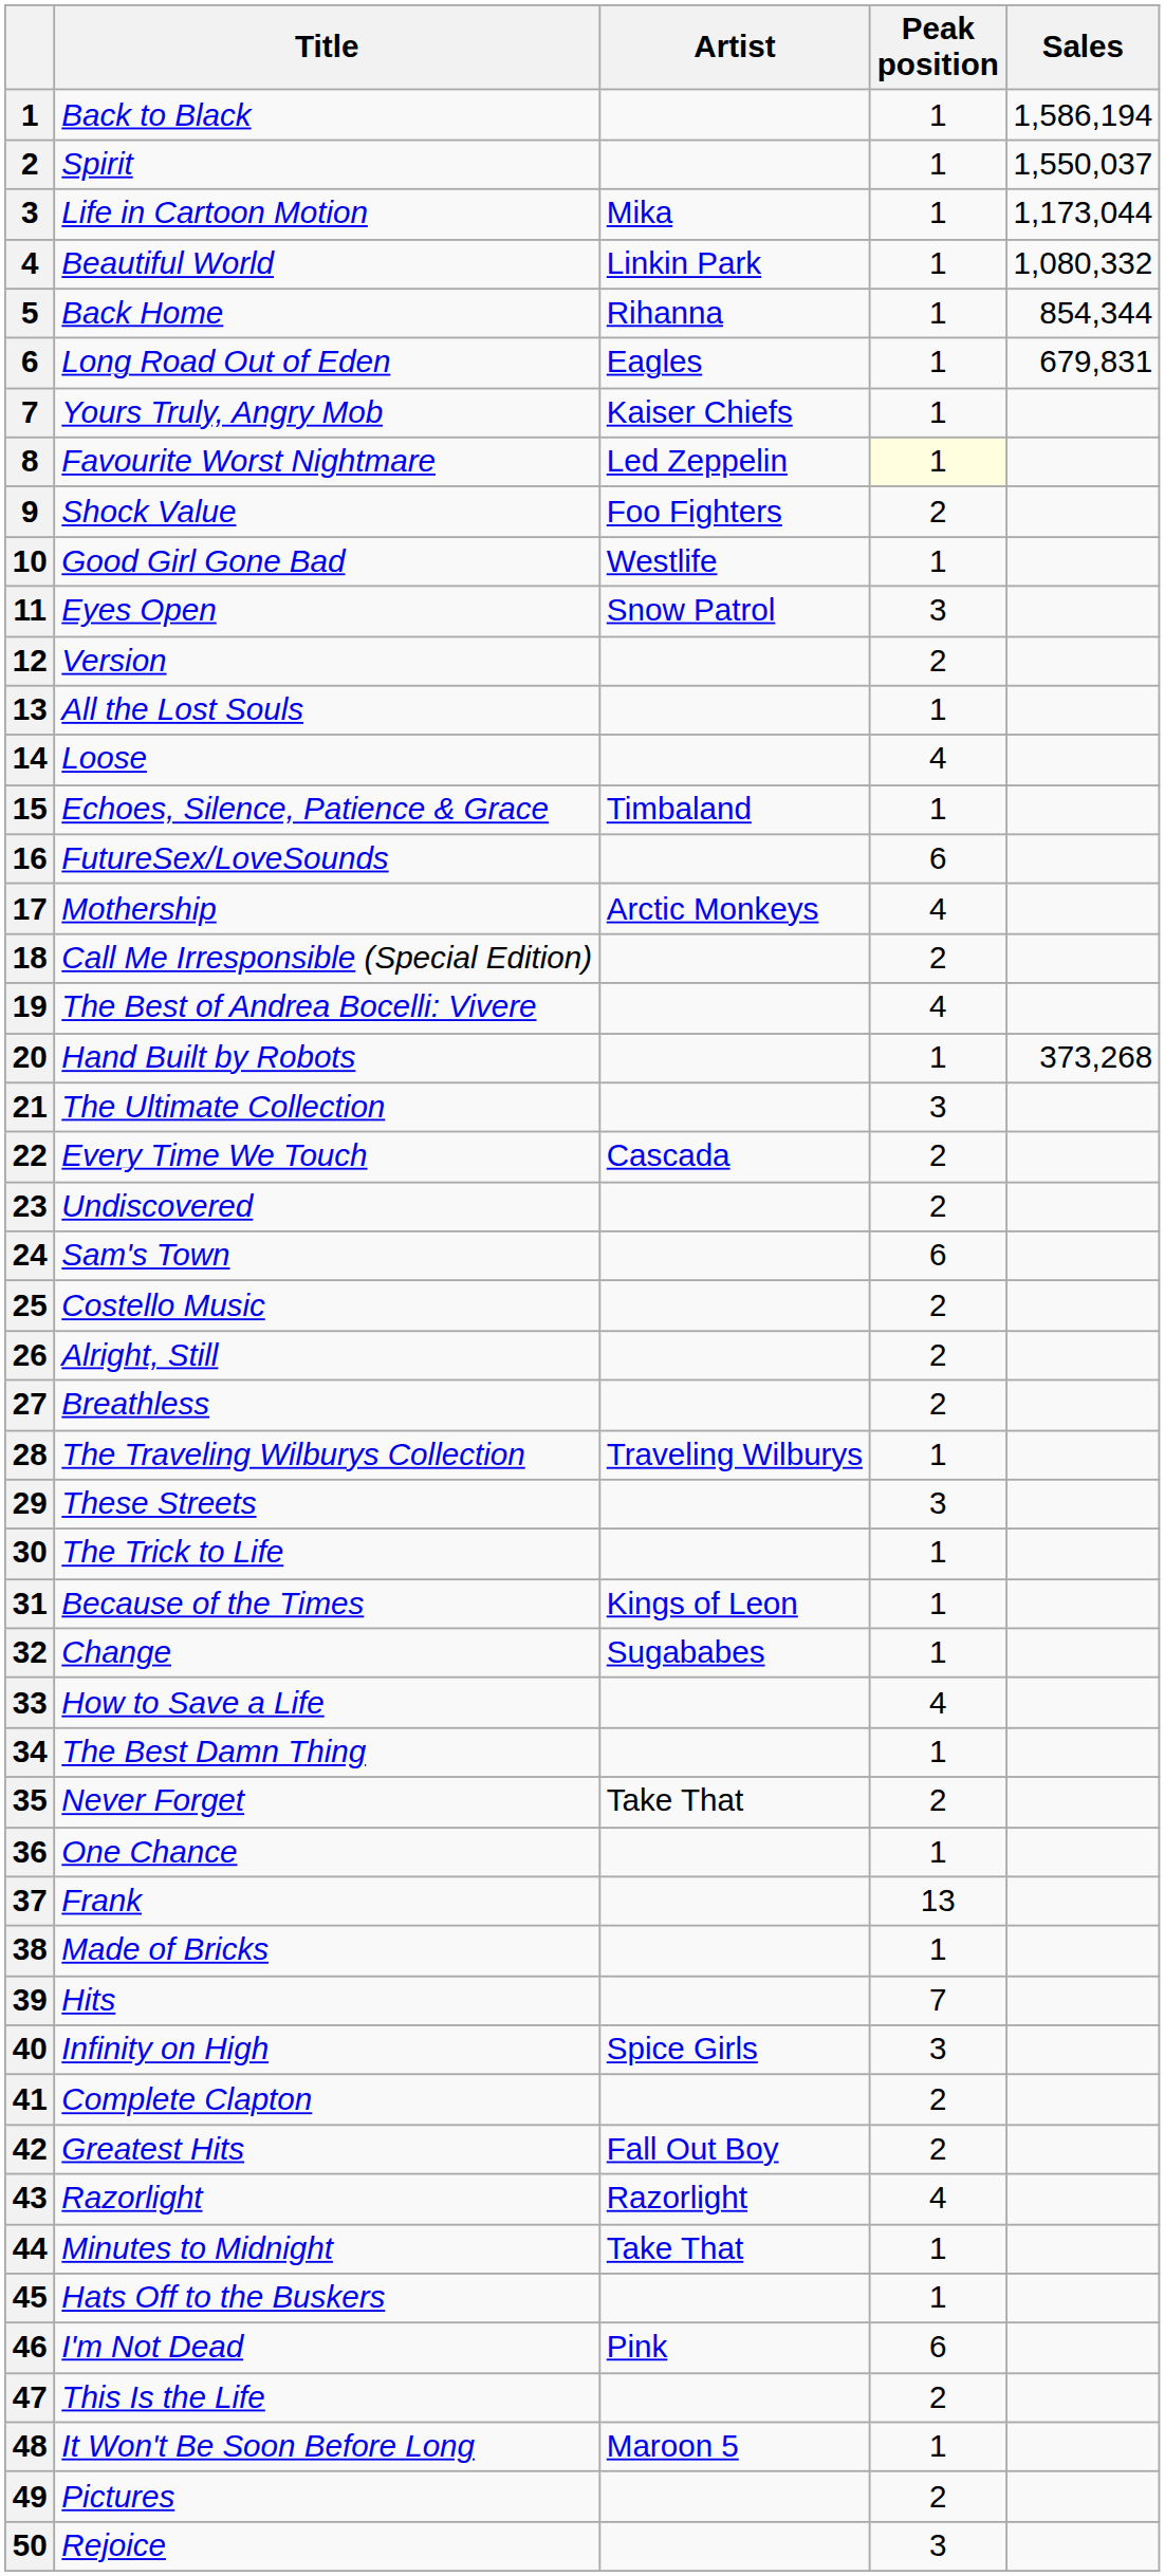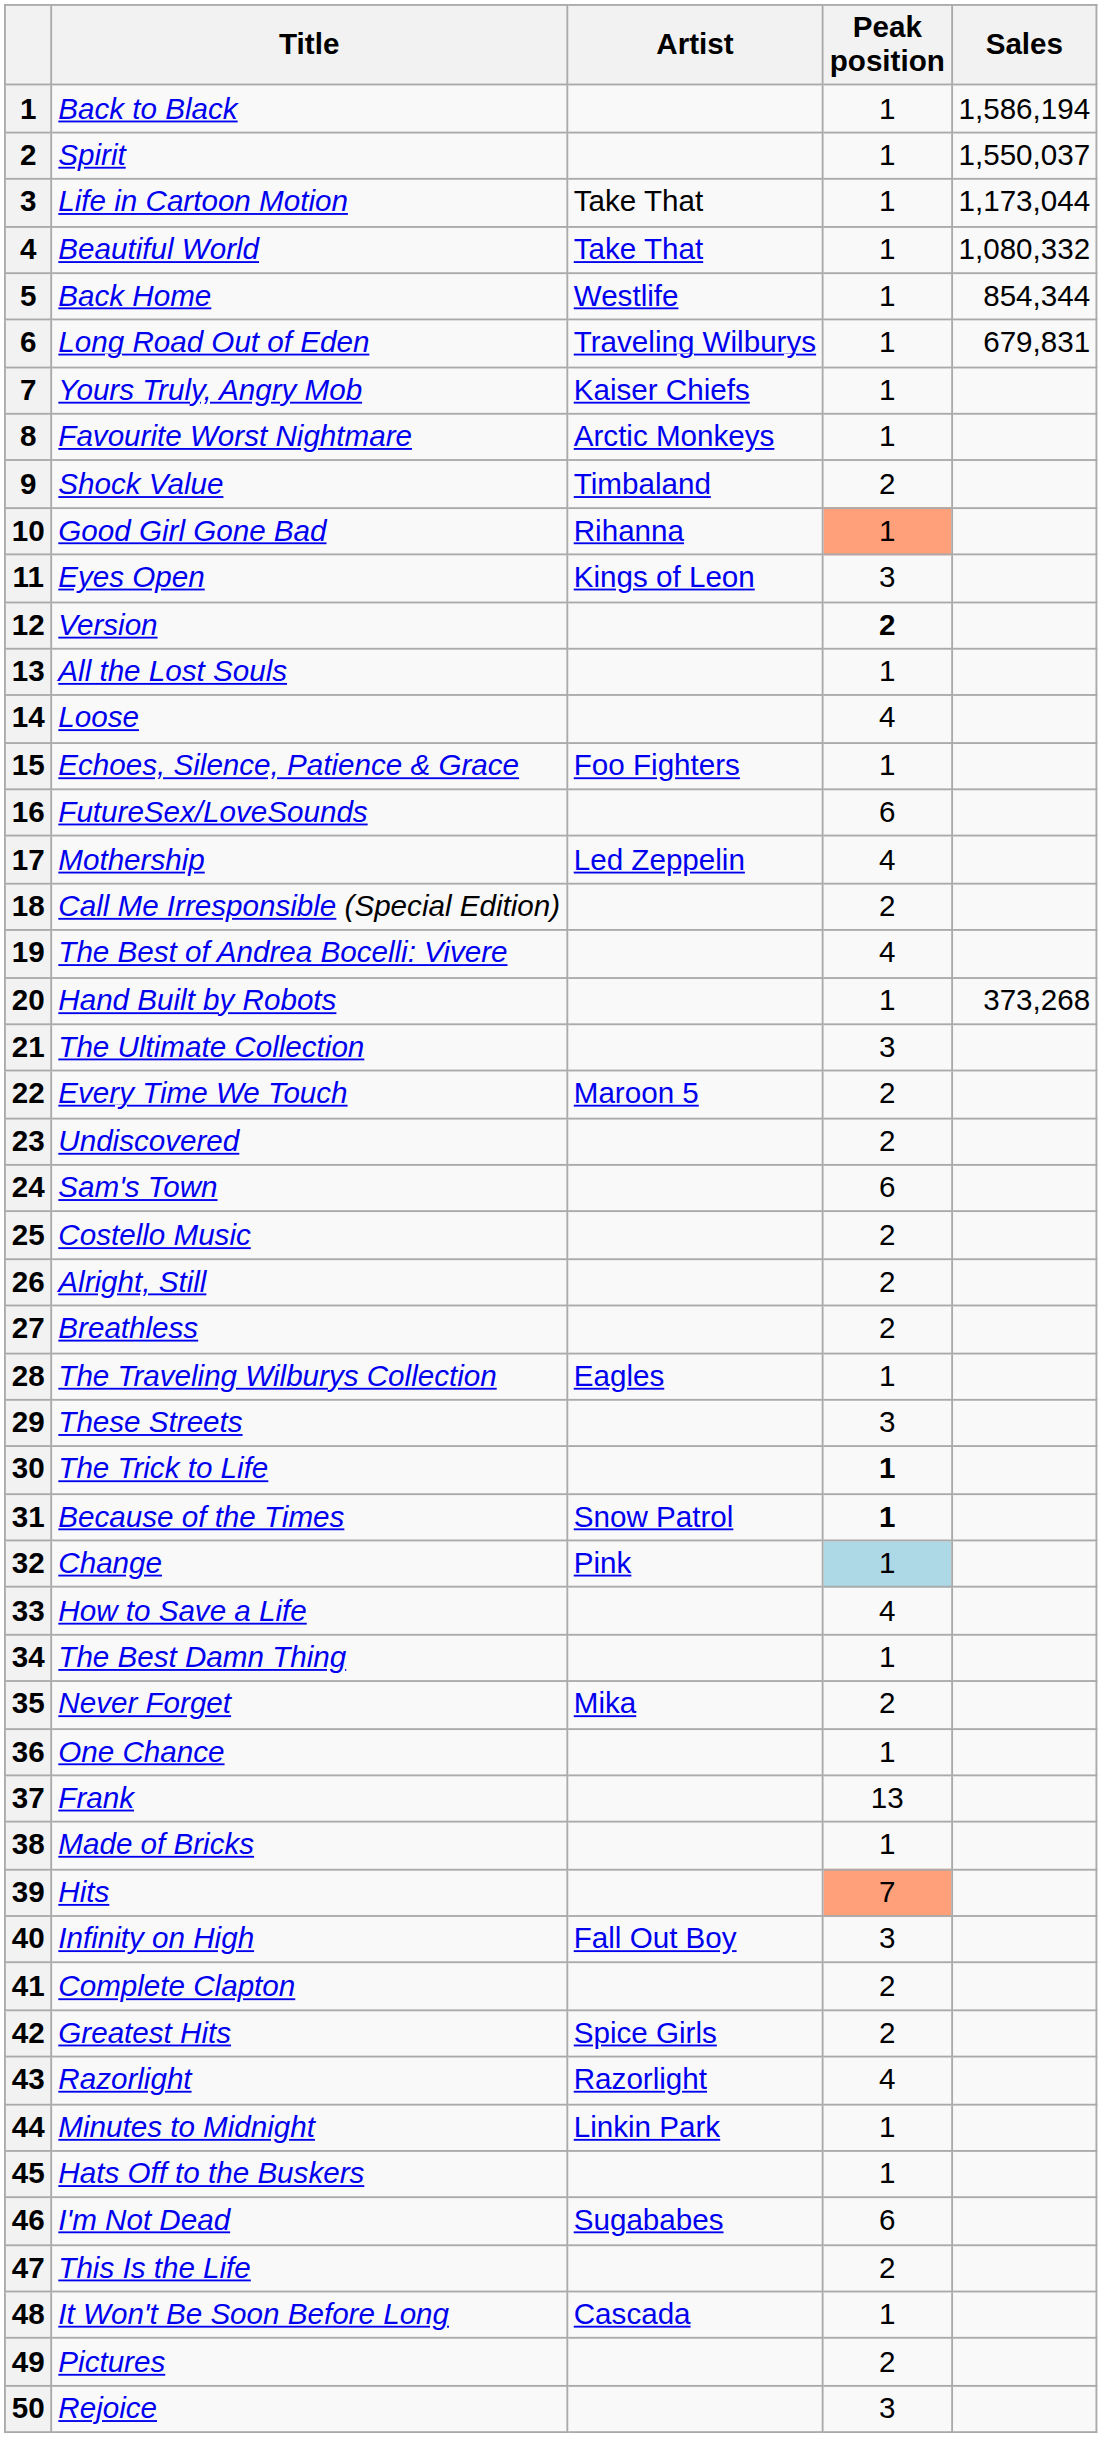Life in Cartoon Motion | Artist: Mika -> Take That
Beautiful World | Artist: Linkin Park -> Take That
Back Home | Artist: Rihanna -> Westlife
Long Road Out of Eden | Artist: Eagles -> Traveling Wilburys
Favourite Worst Nightmare | Artist: Led Zeppelin -> Arctic Monkeys
Favourite Worst Nightmare | Peak position: lightyellow background -> no background
Shock Value | Artist: Foo Fighters -> Timbaland
Good Girl Gone Bad | Artist: Westlife -> Rihanna
Good Girl Gone Bad | Peak position: no background -> lightsalmon background
Eyes Open | Artist: Snow Patrol -> Kings of Leon
Version | Peak position: normal -> bold
Echoes, Silence, Patience & Grace | Artist: Timbaland -> Foo Fighters
Mothership | Artist: Arctic Monkeys -> Led Zeppelin
Every Time We Touch | Artist: Cascada -> Maroon 5
The Traveling Wilburys Collection | Artist: Traveling Wilburys -> Eagles
The Trick to Life | Peak position: normal -> bold
Because of the Times | Artist: Kings of Leon -> Snow Patrol
Because of the Times | Peak position: normal -> bold
Change | Artist: Sugababes -> Pink
Change | Peak position: no background -> lightblue background
Never Forget | Artist: Take That -> Mika
Hits | Peak position: no background -> lightsalmon background
Infinity on High | Artist: Spice Girls -> Fall Out Boy
Greatest Hits | Artist: Fall Out Boy -> Spice Girls
Minutes to Midnight | Artist: Take That -> Linkin Park
I'm Not Dead | Artist: Pink -> Sugababes
It Won't Be Soon Before Long | Artist: Maroon 5 -> Cascada
